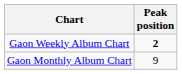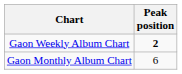Gaon Monthly Album Chart | Peak position: 9 -> 6
